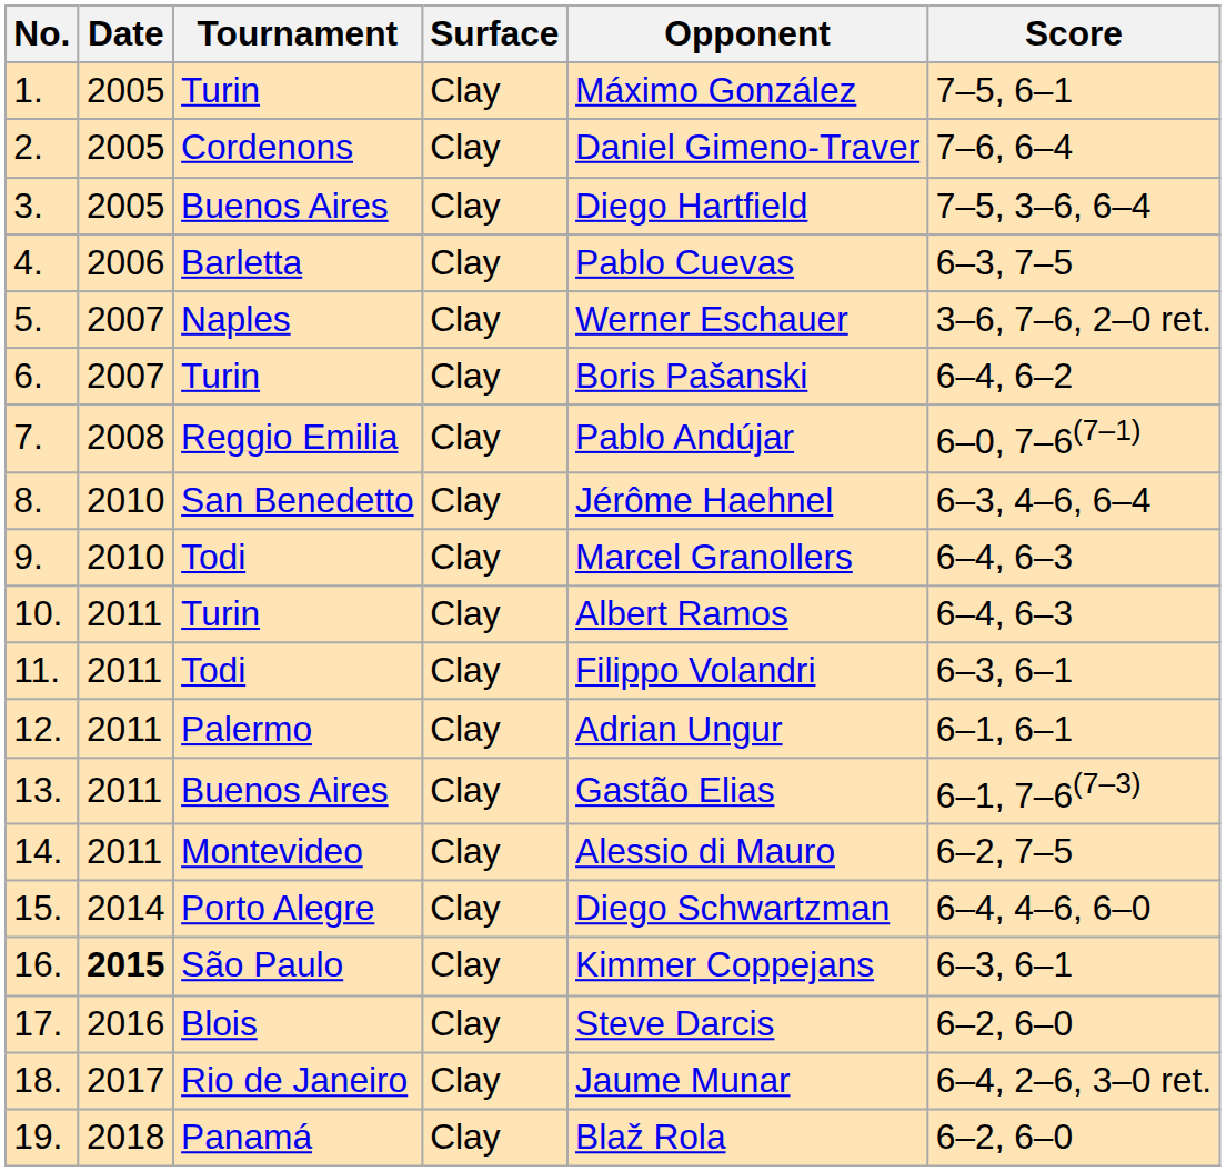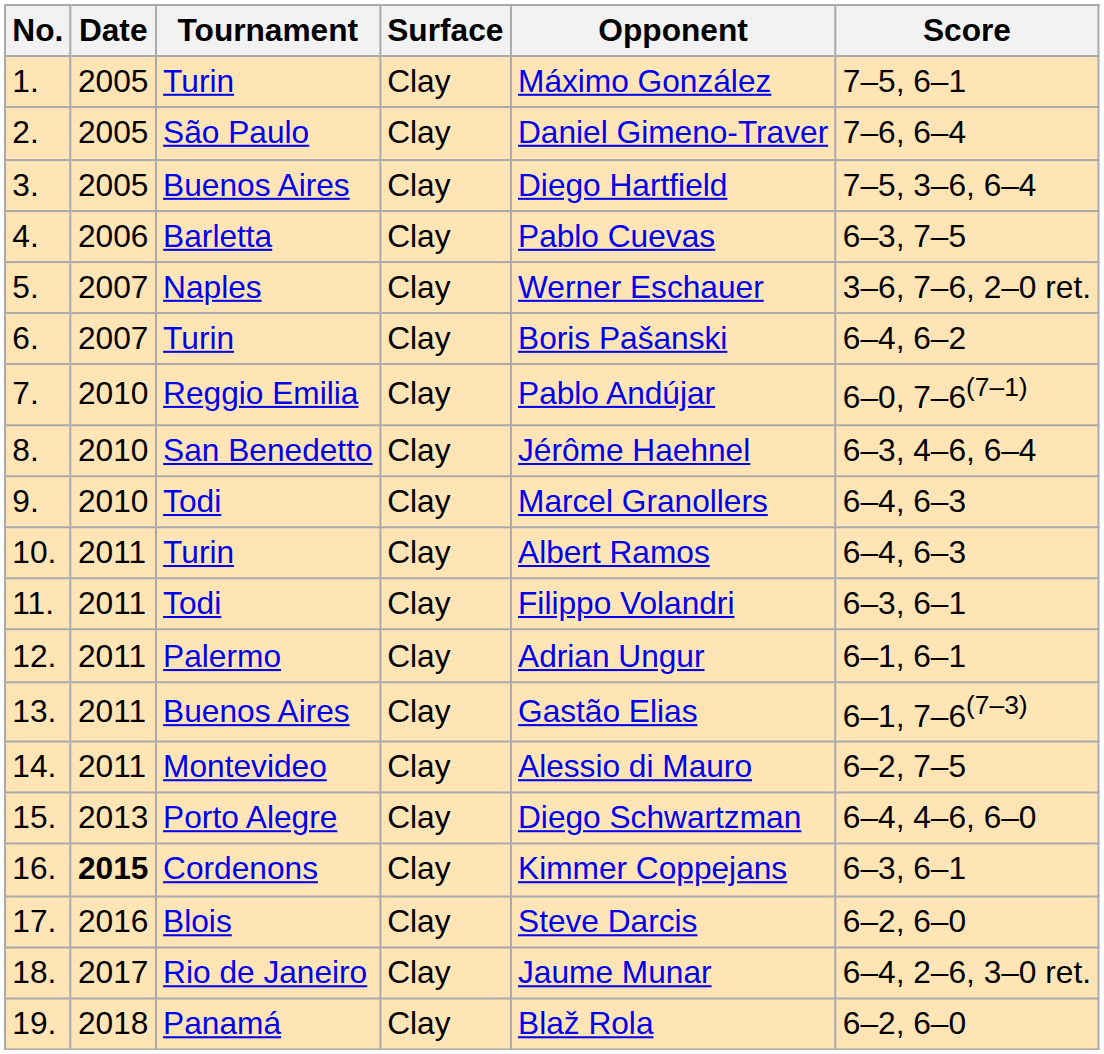2. | Tournament: Cordenons -> São Paulo
7. | Date: 2008 -> 2010
15. | Date: 2014 -> 2013
16. | Tournament: São Paulo -> Cordenons
